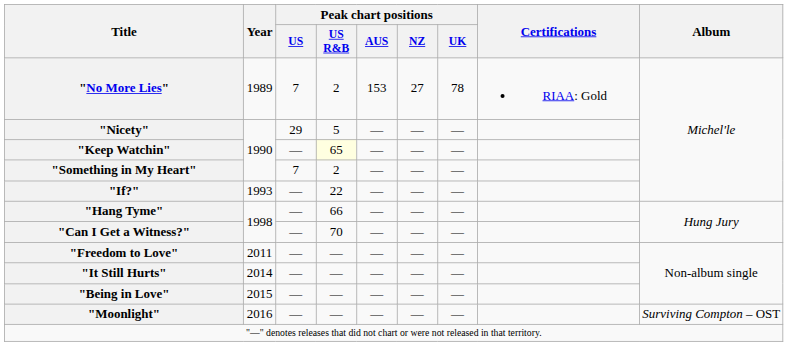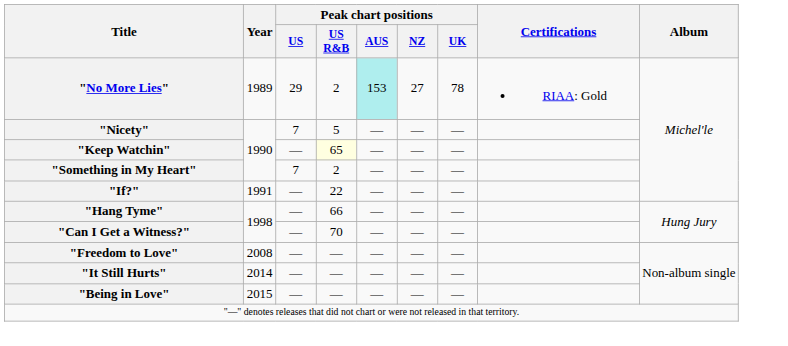"No More Lies" | Peak chart positions / US: 7 -> 29
"No More Lies" | Peak chart positions / AUS: no background -> paleturquoise background
"Nicety" | Peak chart positions / US: 29 -> 7
"If?" | Year: 1993 -> 1991
"Freedom to Love" | Year: 2011 -> 2008
- row: "Moonlight" | 2016 | — | — | — | — | — | Surviving Compton – OST
